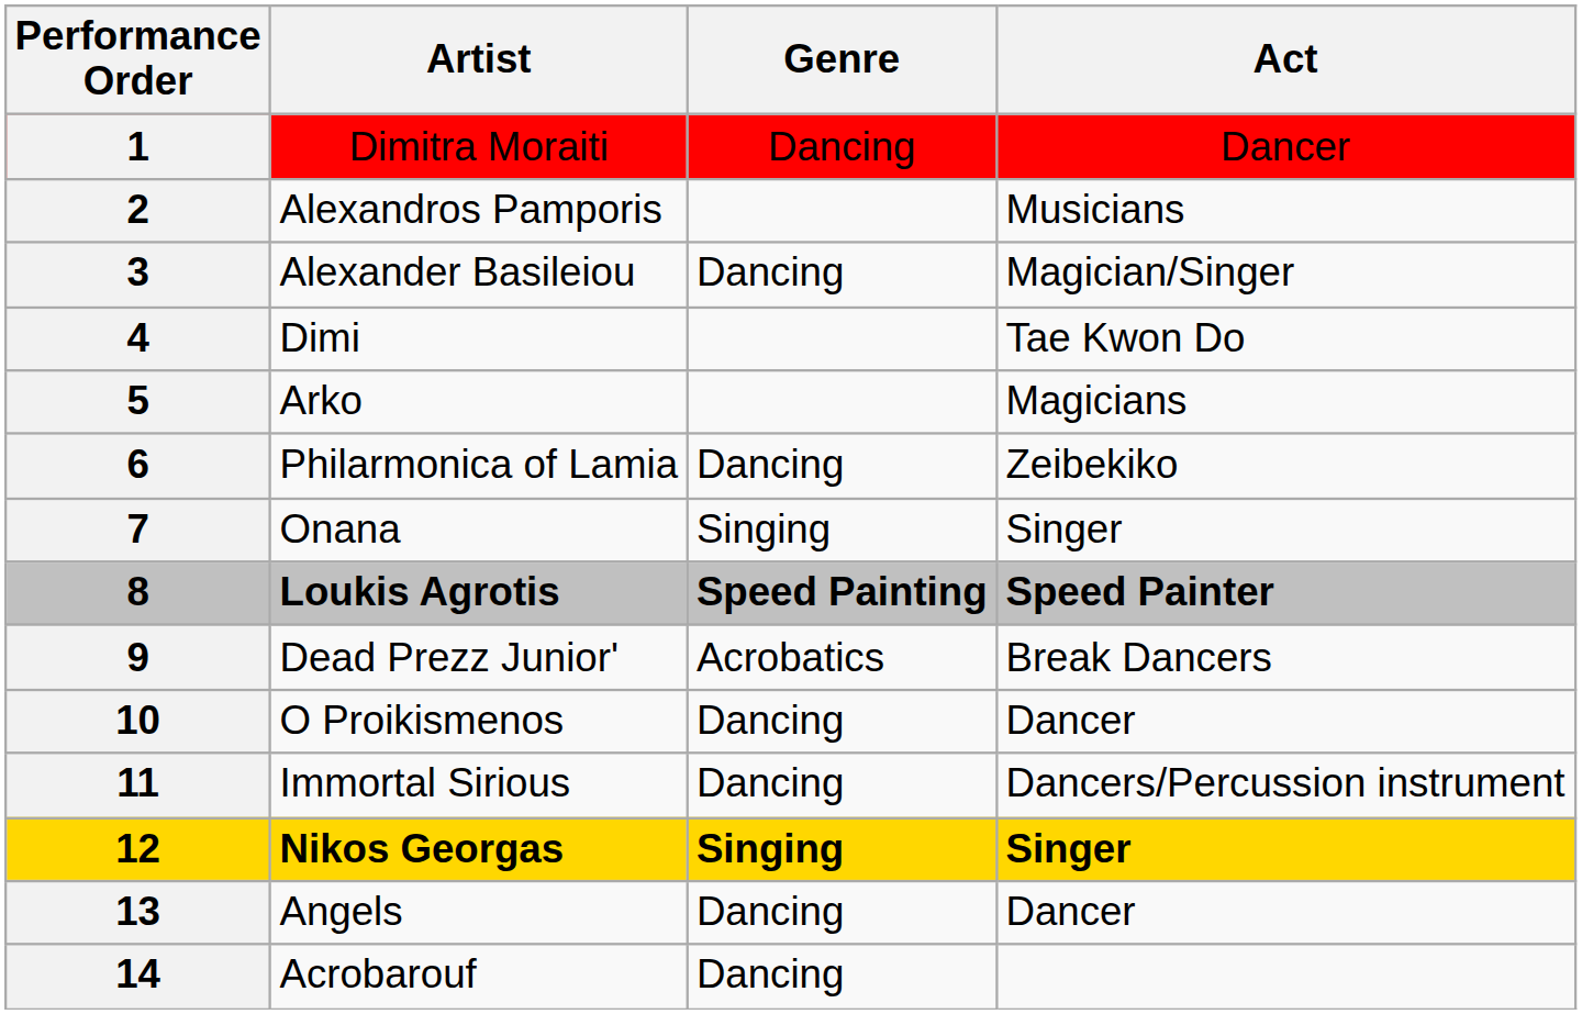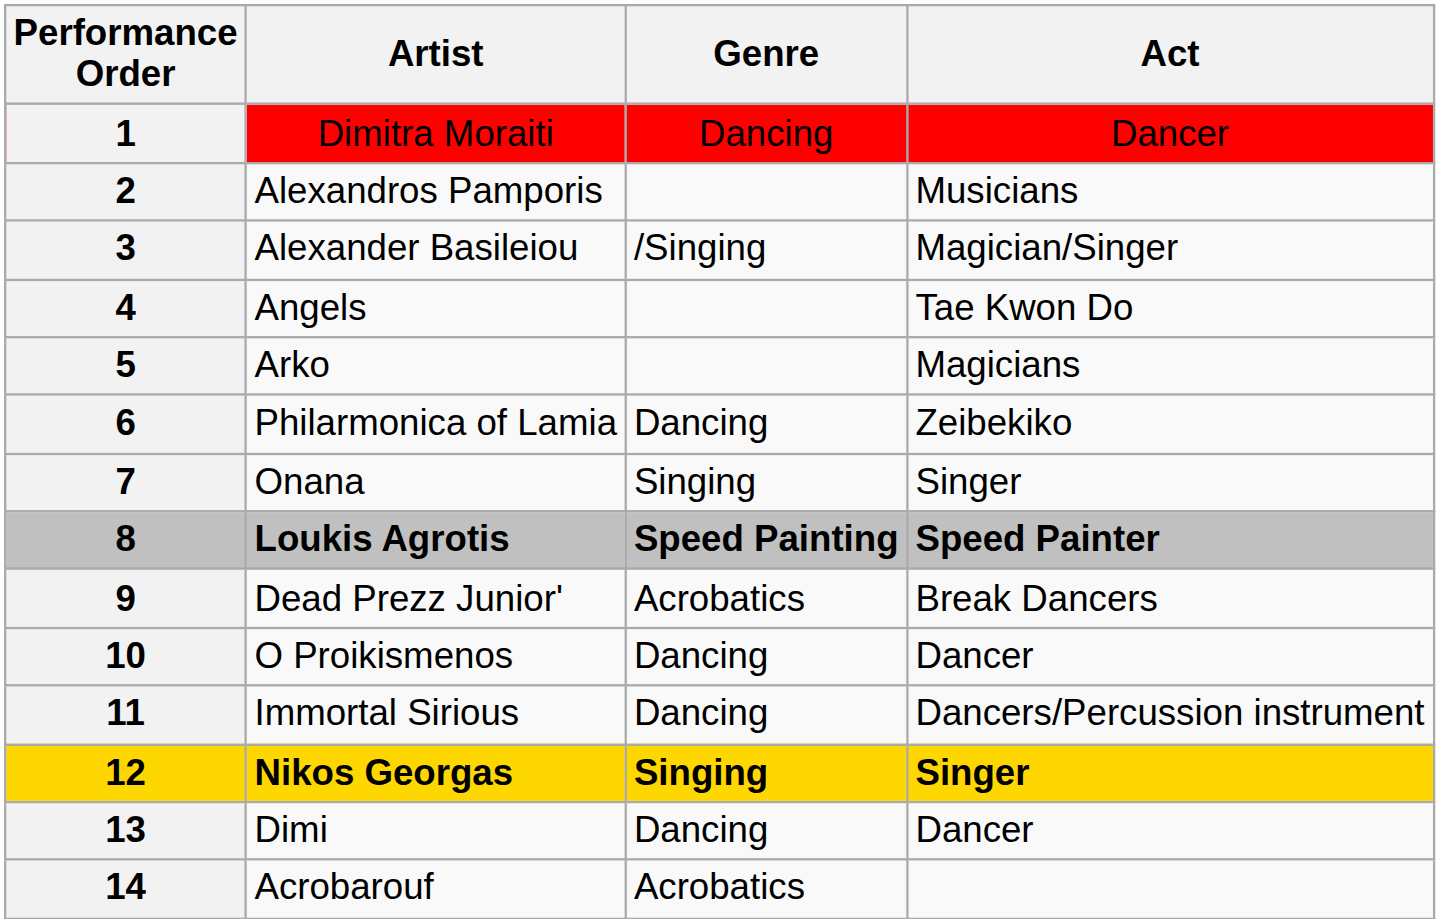3 | Genre: Dancing -> /Singing
4 | Artist: Dimi -> Angels
13 | Artist: Angels -> Dimi
14 | Genre: Dancing -> Acrobatics
